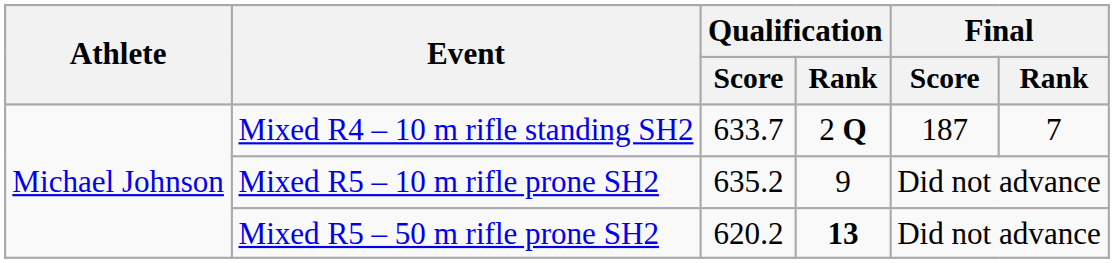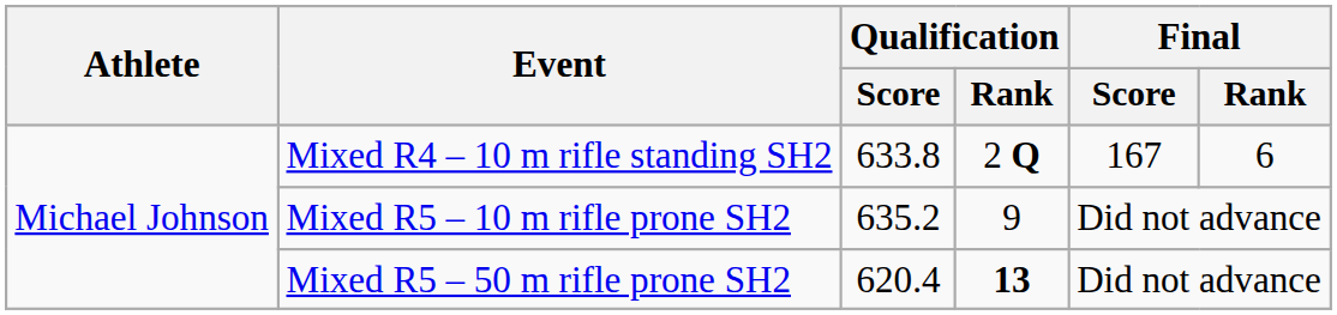Mixed R4 – 10 m rifle standing SH2 | Qualification / Score: 633.7 -> 633.8
Mixed R4 – 10 m rifle standing SH2 | Final / Score: 187 -> 167
Mixed R4 – 10 m rifle standing SH2 | Final / Rank: 7 -> 6
Mixed R5 – 50 m rifle prone SH2 | Qualification / Score: 620.2 -> 620.4
